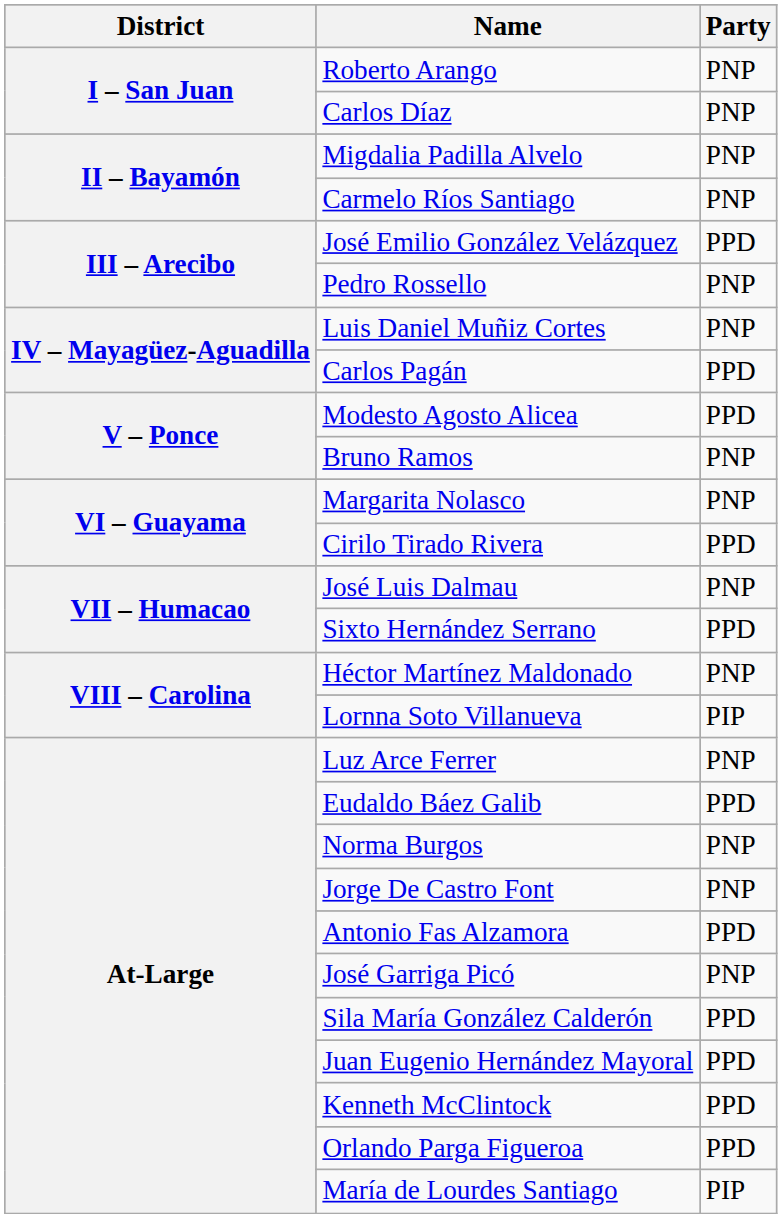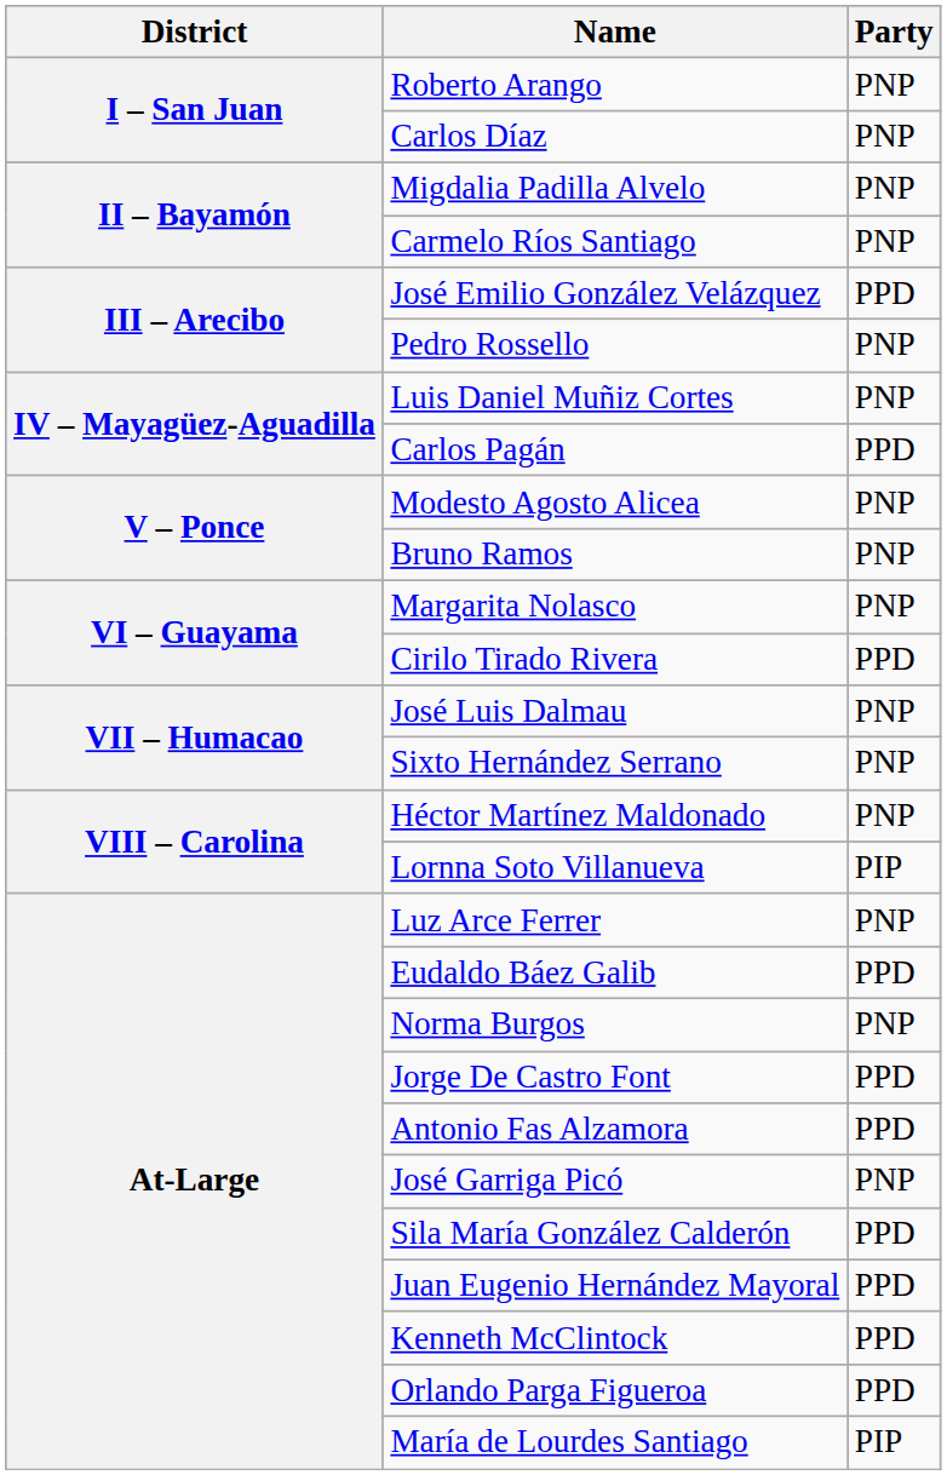Modesto Agosto Alicea | Party: PPD -> PNP
Sixto Hernández Serrano | Party: PPD -> PNP
Jorge De Castro Font | Party: PNP -> PPD
